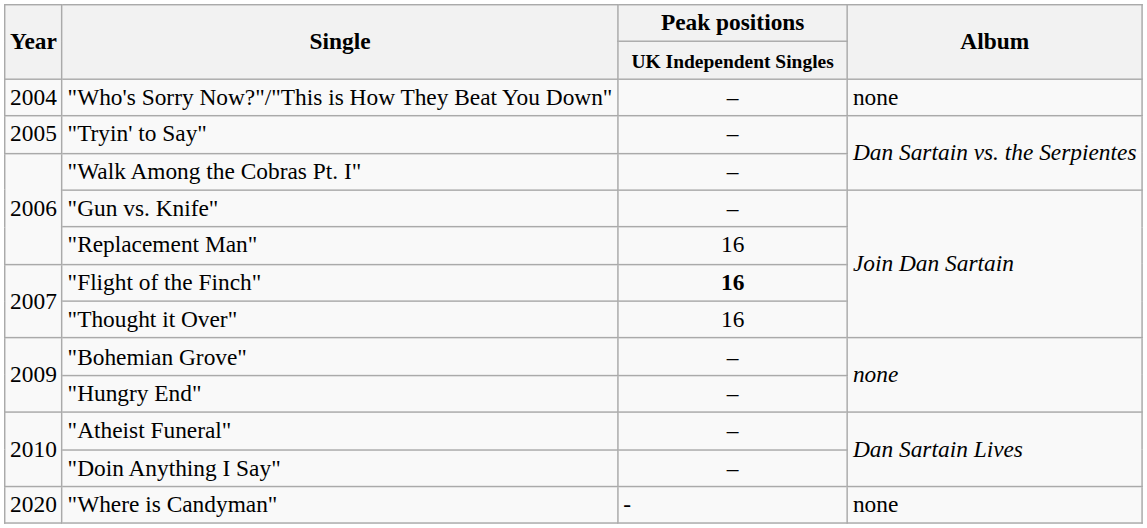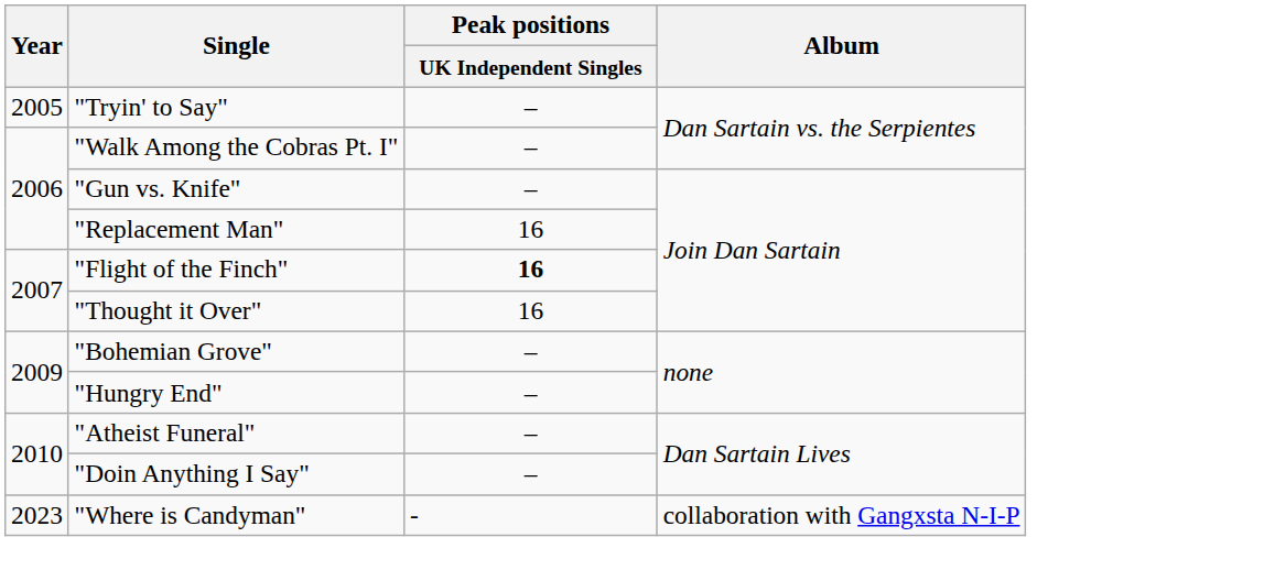- row: 2004 | "Who's Sorry Now?"/"This is How They Beat You Down" | – | none
"Where is Candyman" | Year: 2020 -> 2023
"Where is Candyman" | Album: none -> collaboration with Gangxsta N-I-P
